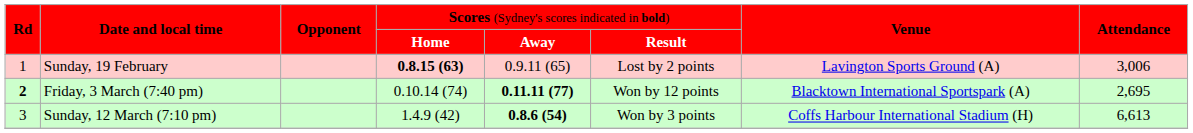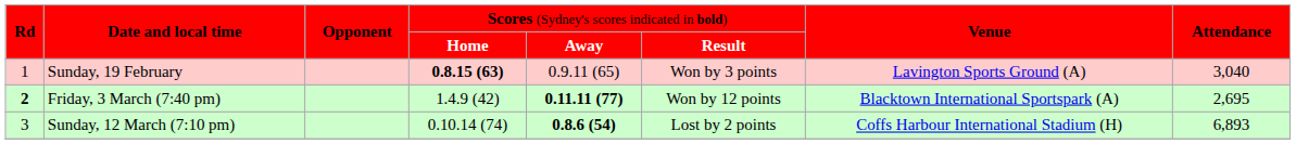Sunday, 19 February | column 6: Lost by 2 points -> Won by 3 points
Sunday, 19 February | column 8: 3,006 -> 3,040
Friday, 3 March (7:40 pm) | column 4: 0.10.14 (74) -> 1.4.9 (42)
Sunday, 12 March (7:10 pm) | column 4: 1.4.9 (42) -> 0.10.14 (74)
Sunday, 12 March (7:10 pm) | column 6: Won by 3 points -> Lost by 2 points
Sunday, 12 March (7:10 pm) | column 8: 6,613 -> 6,893
